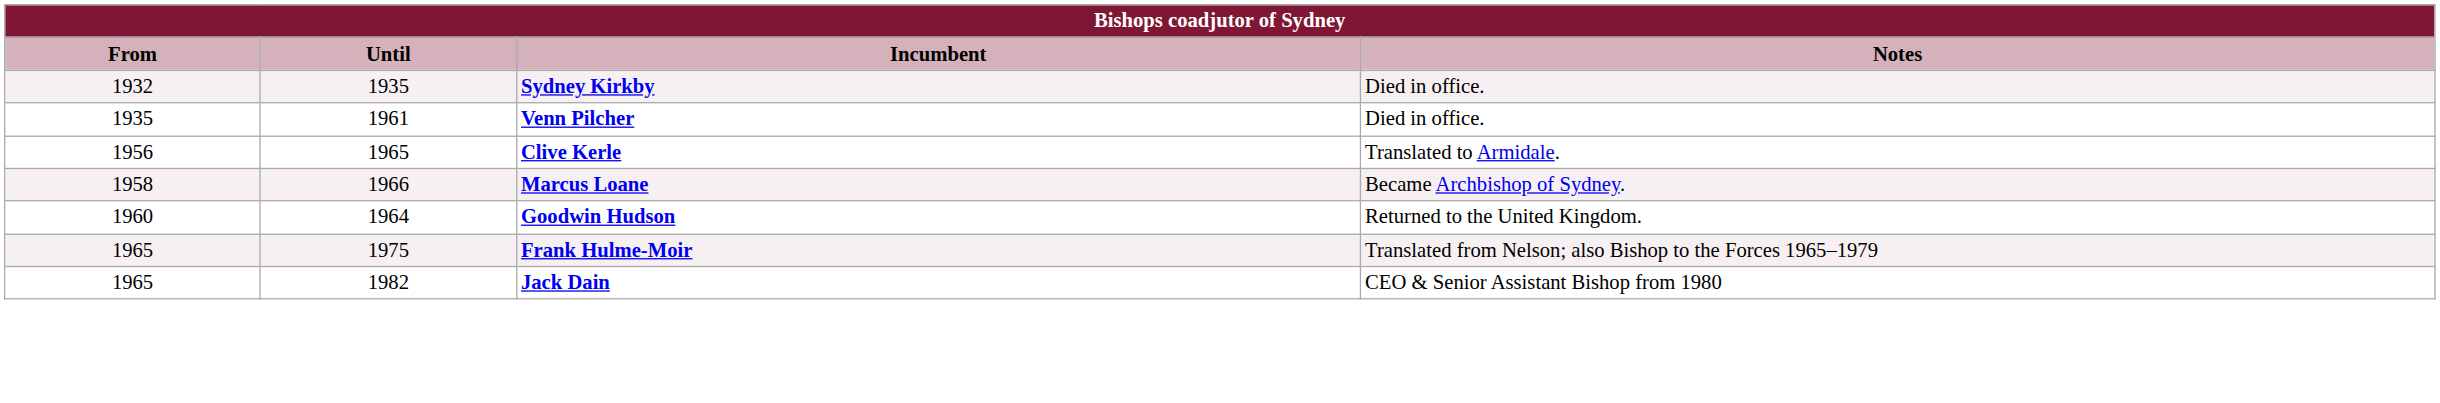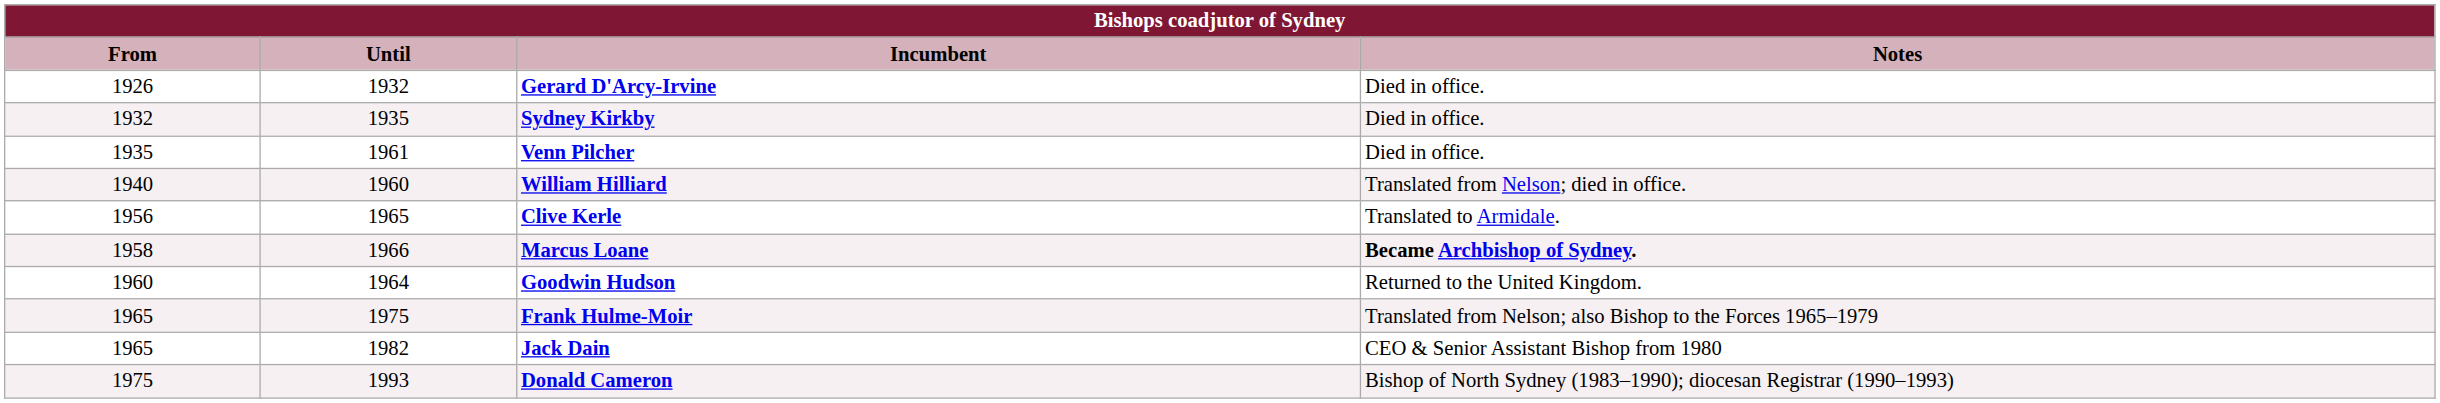+ row: 1926 | 1932 | Gerard D'Arcy-Irvine | Died in office.
+ row: 1940 | 1960 | William Hilliard | Translated from Nelson; died in office.
Marcus Loane | Notes: normal -> bold
+ row: 1975 | 1993 | Donald Cameron | Bishop of North Sydney (1983–1990); diocesan Registrar (1990–1993)
